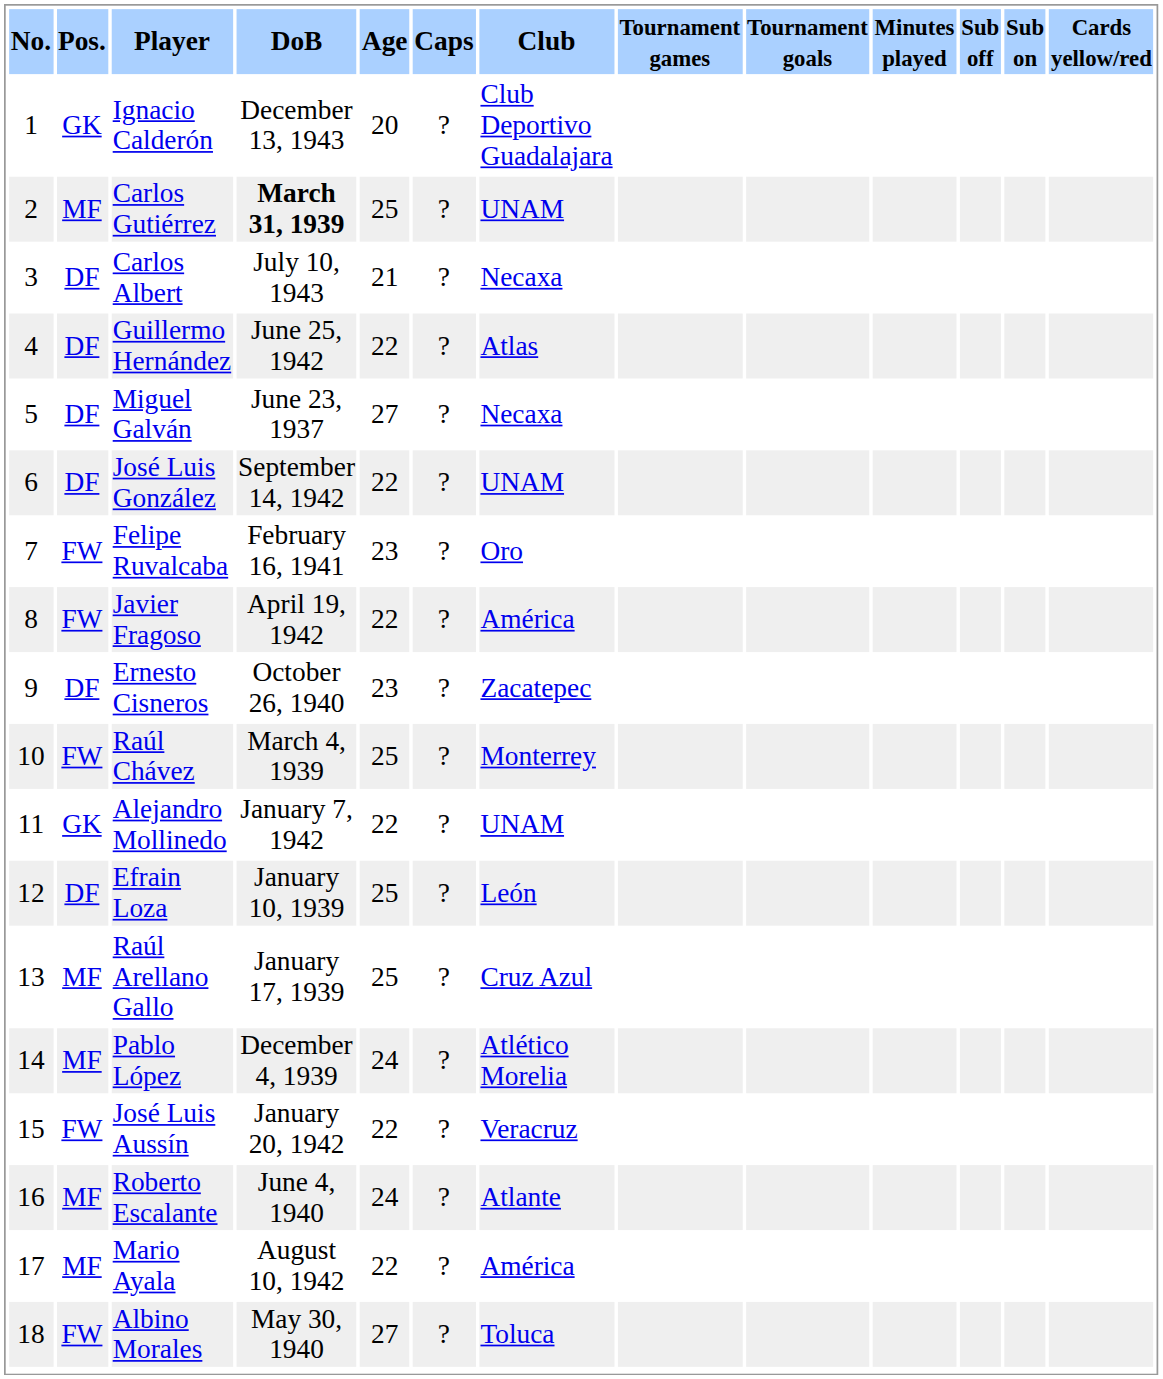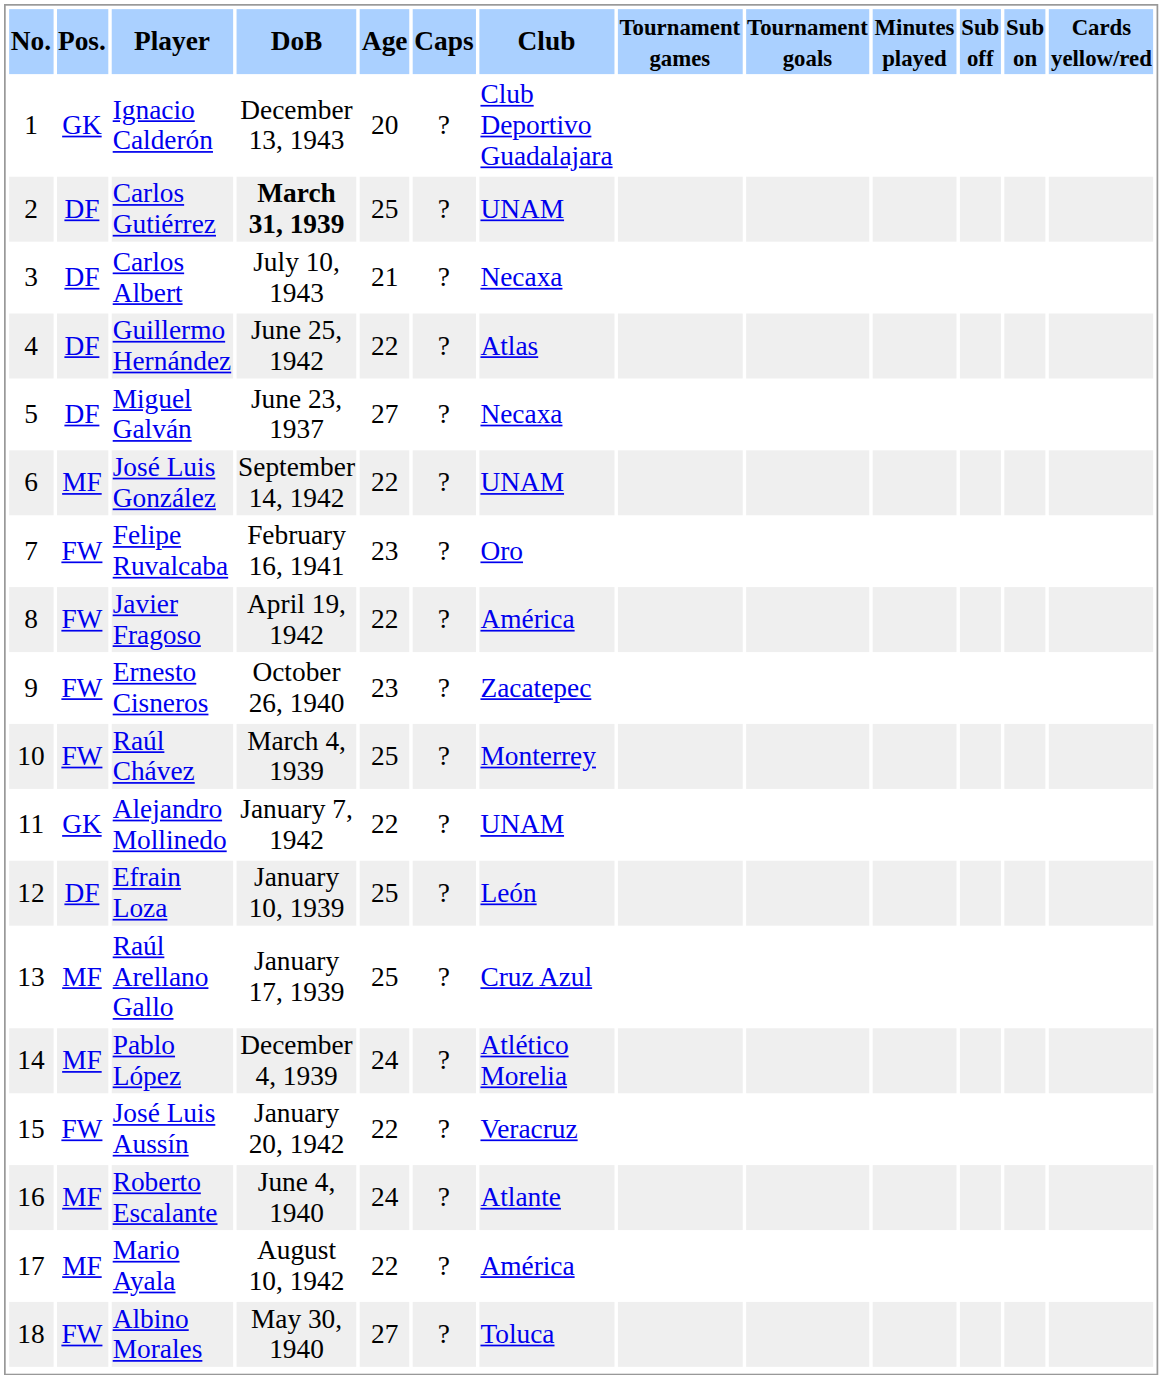Carlos Gutiérrez | Pos.: MF -> DF
José Luis González | Pos.: DF -> MF
Ernesto Cisneros | Pos.: DF -> FW
